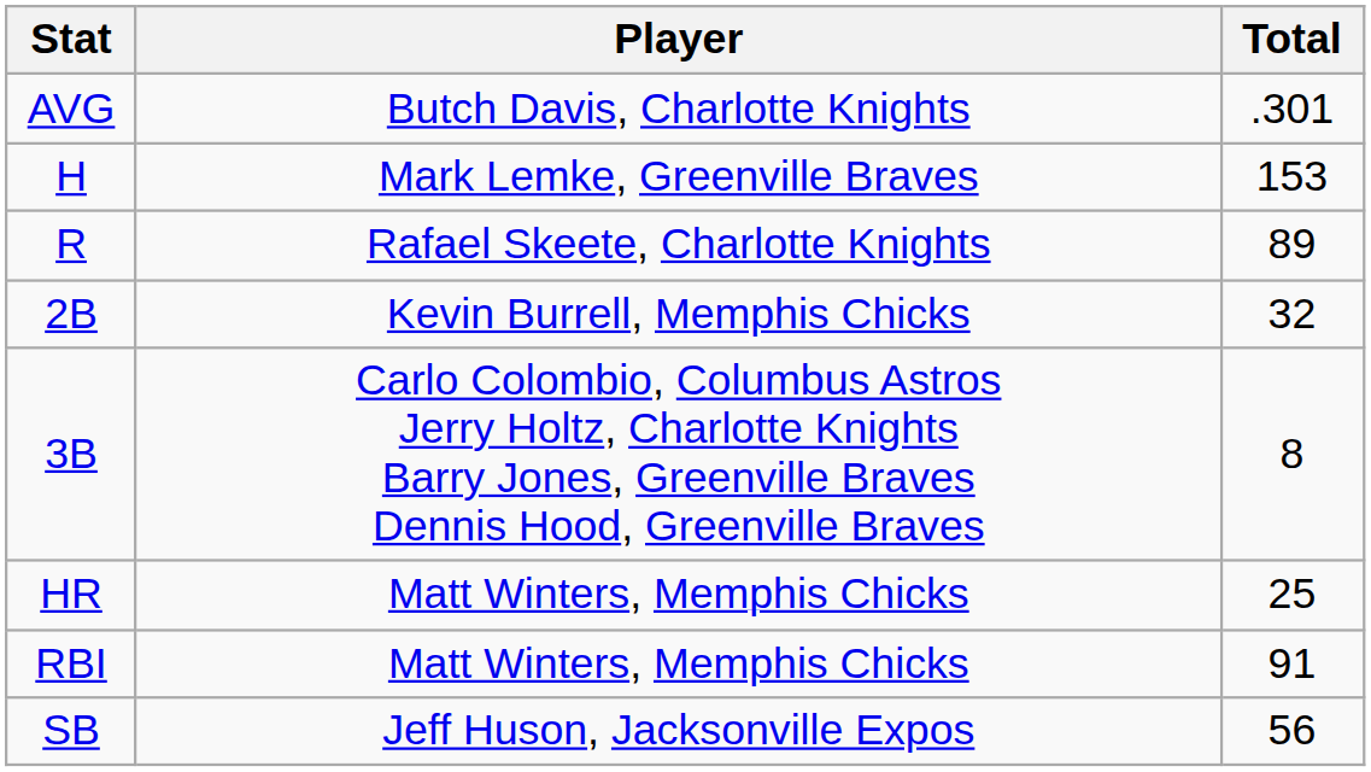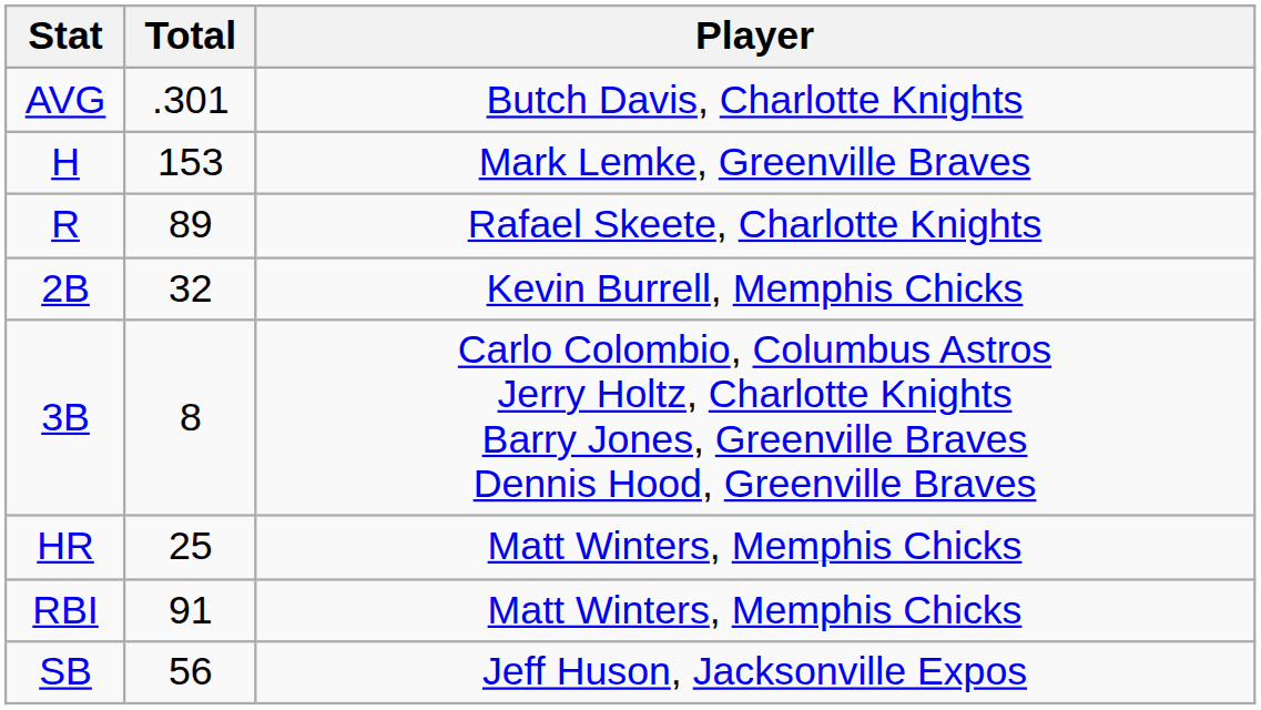columns swapped: Player <-> Total
